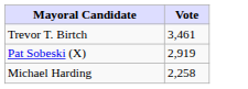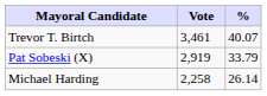+ column: % | 40.07 | 33.79 | 26.14
